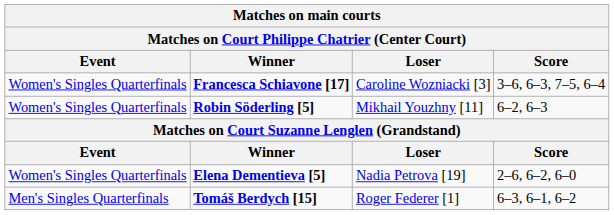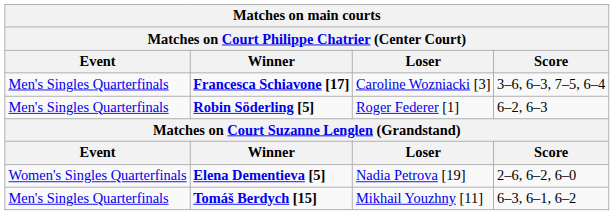Francesca Schiavone [17] | Event: Women's Singles Quarterfinals -> Men's Singles Quarterfinals
Robin Söderling [5] | Event: Women's Singles Quarterfinals -> Men's Singles Quarterfinals
Robin Söderling [5] | Loser: Mikhail Youzhny [11] -> Roger Federer [1]
Tomáš Berdych [15] | Loser: Roger Federer [1] -> Mikhail Youzhny [11]
